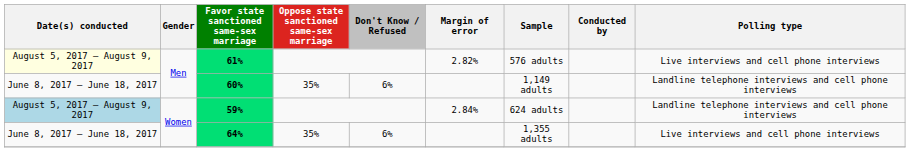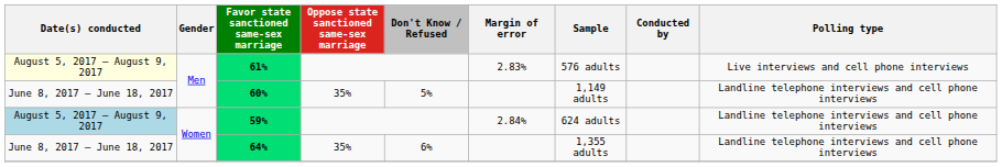61% | Margin of error: 2.82% -> 2.83%
60% | Don't Know / Refused: 6% -> 5%
64% | Polling type: Live interviews and cell phone interviews -> Landline telephone interviews and cell phone interviews
